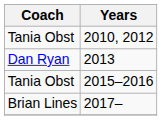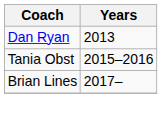- row: Tania Obst | 2010, 2012
